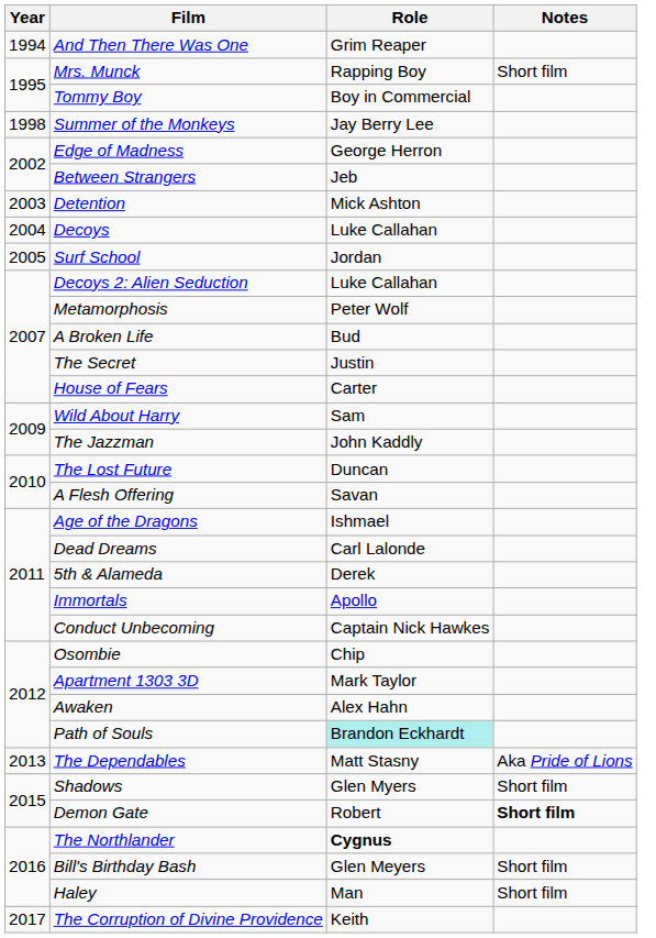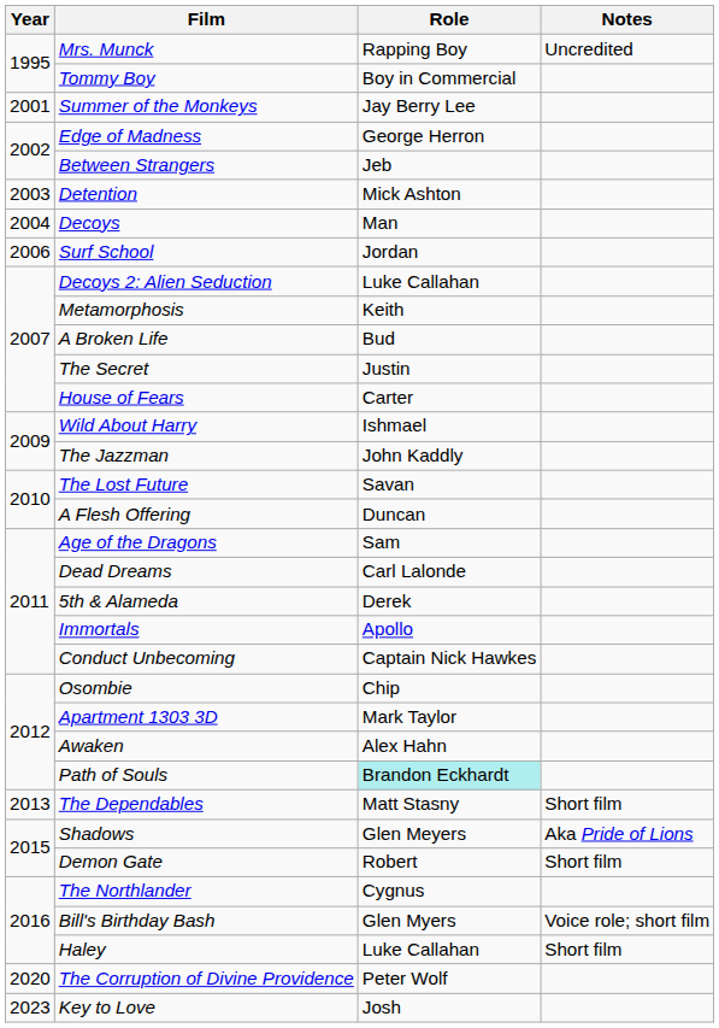- row: 1994 | And Then There Was One | Grim Reaper
Mrs. Munck | Notes: Short film -> Uncredited
Summer of the Monkeys | Year: 1998 -> 2001
Decoys | Role: Luke Callahan -> Man
Surf School | Year: 2005 -> 2006
Metamorphosis | Role: Peter Wolf -> Keith
Wild About Harry | Role: Sam -> Ishmael
The Lost Future | Role: Duncan -> Savan
A Flesh Offering | Role: Savan -> Duncan
Age of the Dragons | Role: Ishmael -> Sam
The Dependables | Notes: Aka Pride of Lions -> Short film
Shadows | Role: Glen Myers -> Glen Meyers
Shadows | Notes: Short film -> Aka Pride of Lions
Demon Gate | Notes: bold -> normal
The Northlander | Role: bold -> normal
Bill's Birthday Bash | Role: Glen Meyers -> Glen Myers
Bill's Birthday Bash | Notes: Short film -> Voice role; short film
Haley | Role: Man -> Luke Callahan
The Corruption of Divine Providence | Year: 2017 -> 2020
The Corruption of Divine Providence | Role: Keith -> Peter Wolf
+ row: 2023 | Key to Love | Josh
